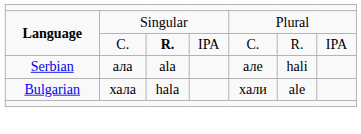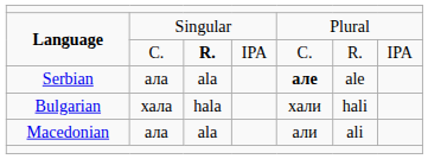Serbian | column 5: normal -> bold
Serbian | column 6: hali -> ale
Bulgarian | column 6: ale -> hali
+ row: Macedonian | ала | ala | али | ali
